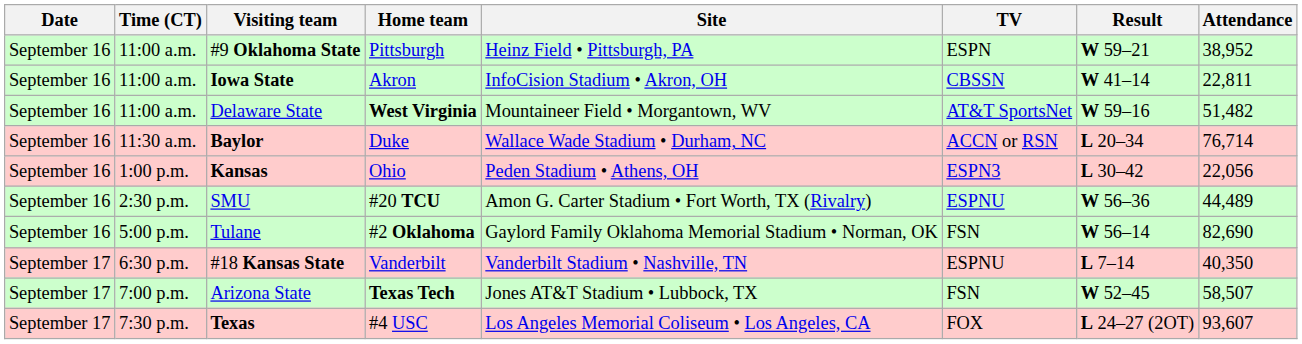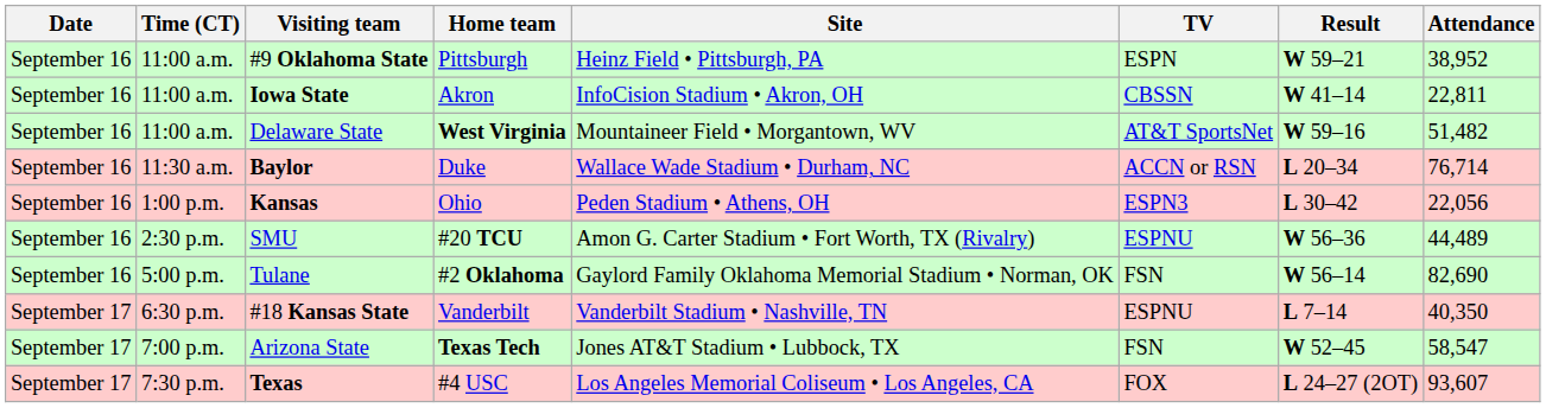Arizona State | Attendance: 58,507 -> 58,547
